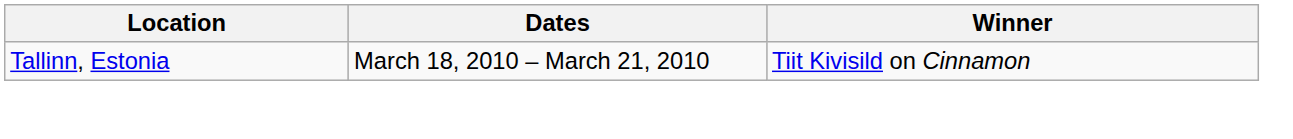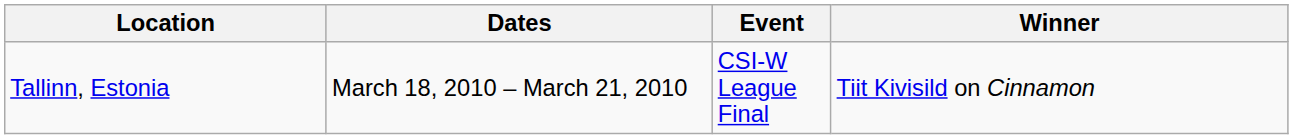+ column: Event | CSI-W League Final
